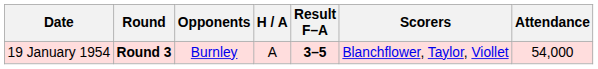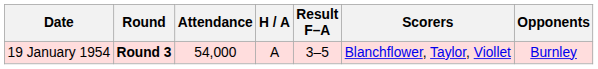columns swapped: Opponents <-> Attendance
19 January 1954 | Result F–A: bold -> normal
